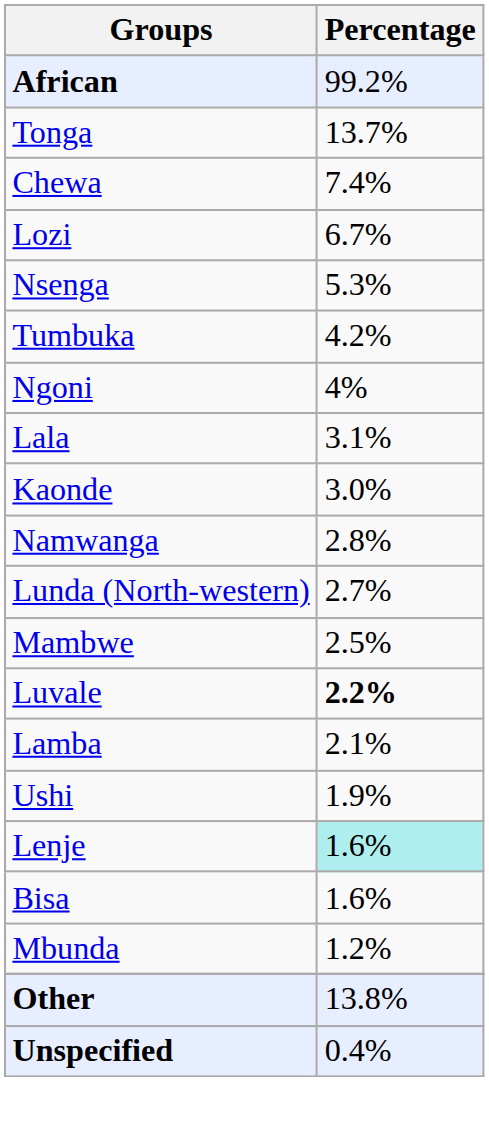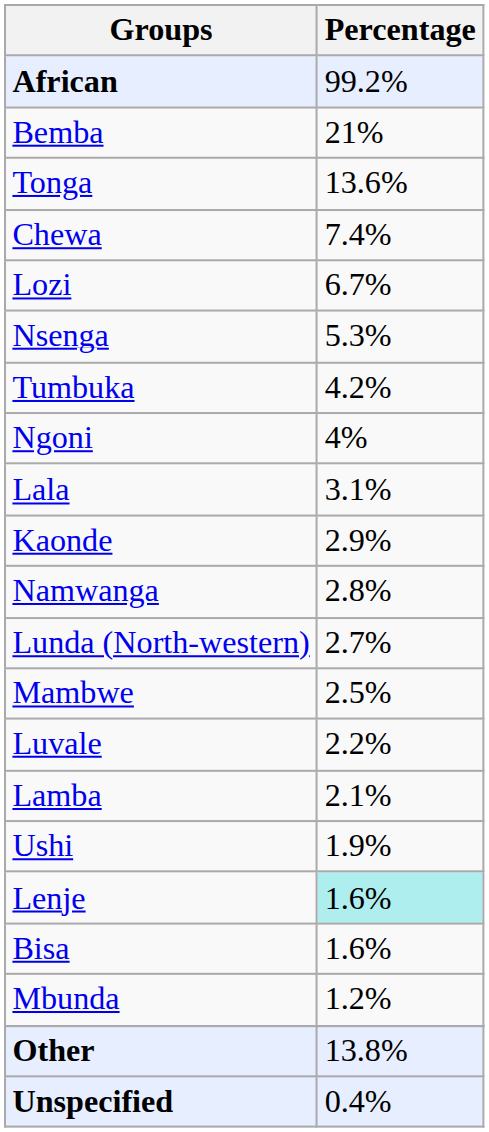+ row: Bemba | 21%
Tonga | Percentage: 13.7% -> 13.6%
Kaonde | Percentage: 3.0% -> 2.9%
Luvale | Percentage: bold -> normal
